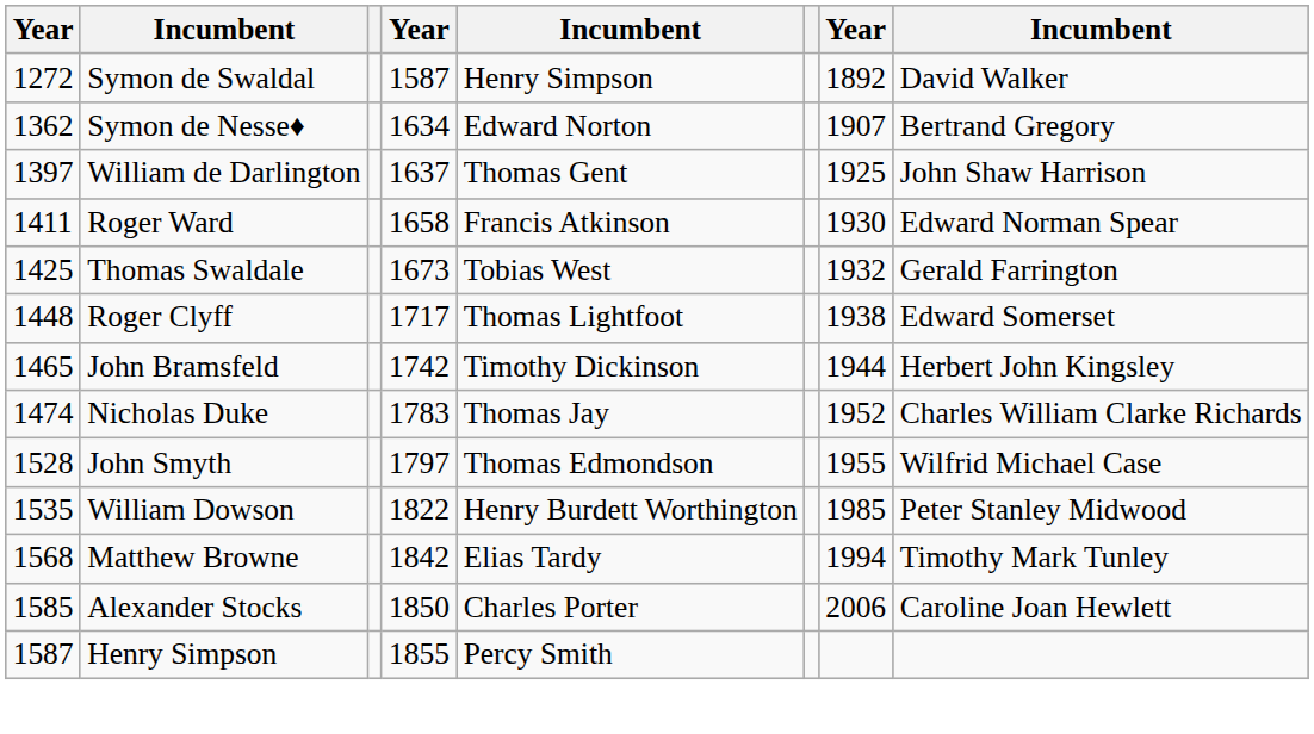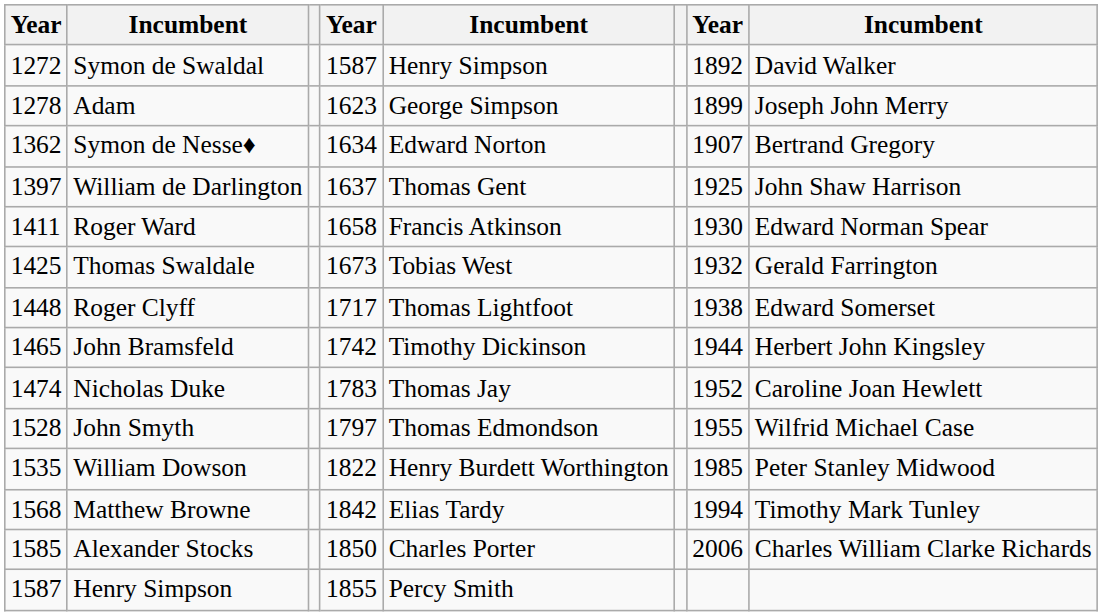+ row: 1278 | Adam | 1623 | George Simpson | 1899 | Joseph John Merry
Nicholas Duke | column 8: Charles William Clarke Richards -> Caroline Joan Hewlett
Alexander Stocks | column 8: Caroline Joan Hewlett -> Charles William Clarke Richards
